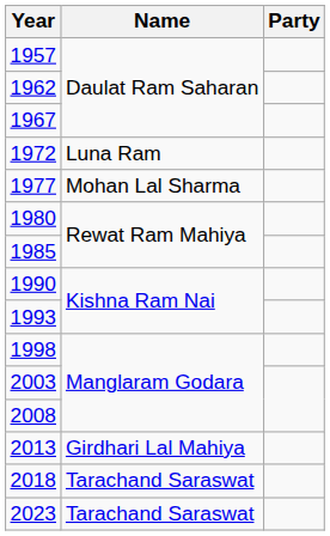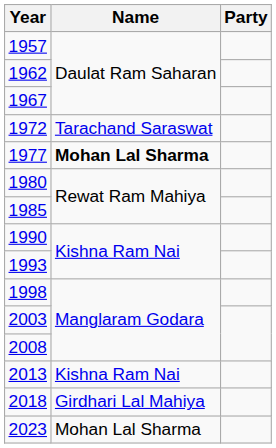1972 | Name: Luna Ram -> Tarachand Saraswat
1977 | Name: normal -> bold
2013 | Name: Girdhari Lal Mahiya -> Kishna Ram Nai
2018 | Name: Tarachand Saraswat -> Girdhari Lal Mahiya
2023 | Name: Tarachand Saraswat -> Mohan Lal Sharma
